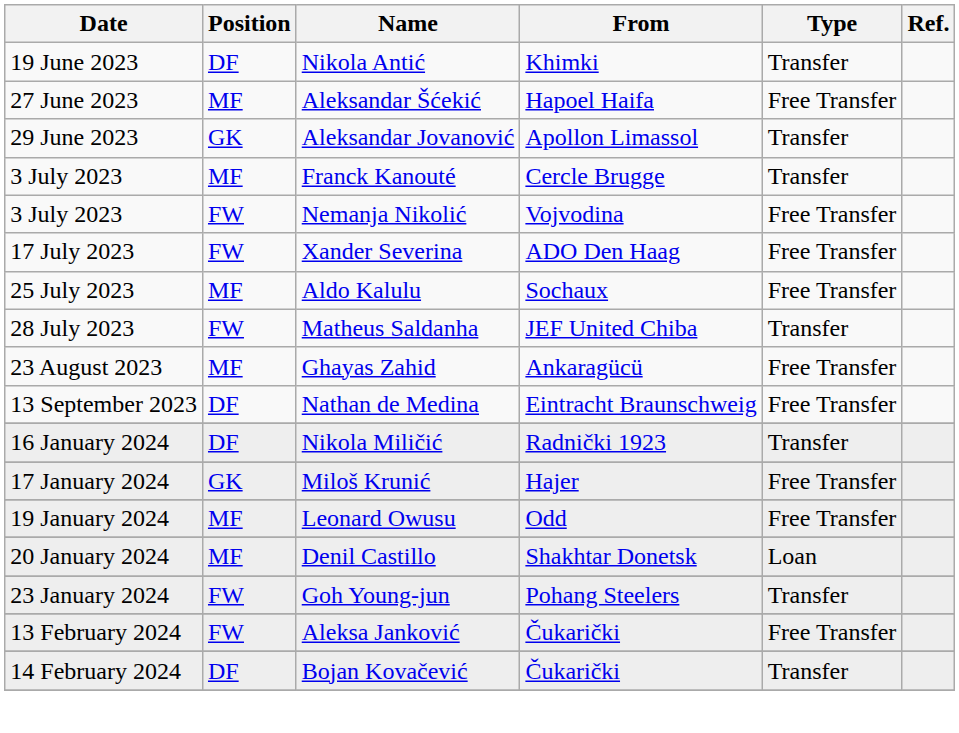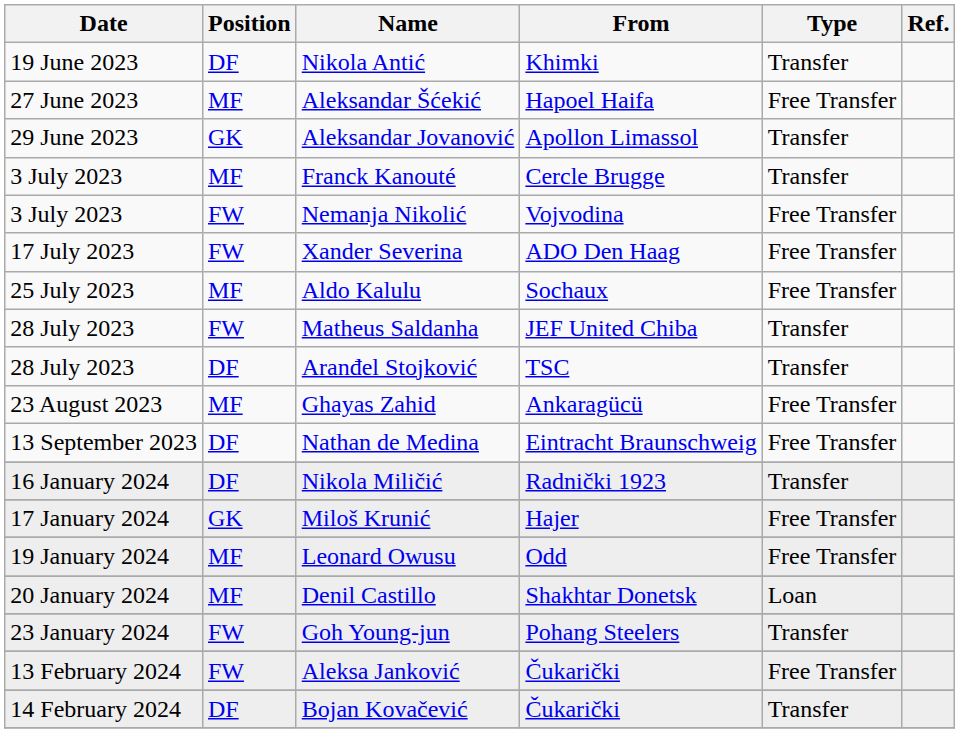+ row: 28 July 2023 | DF | Aranđel Stojković | TSC | Transfer
